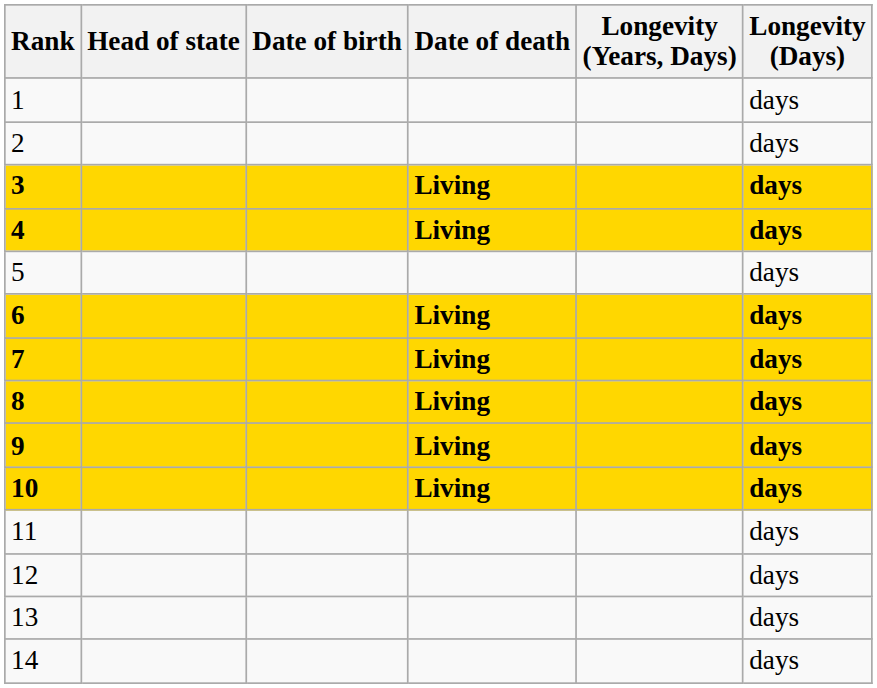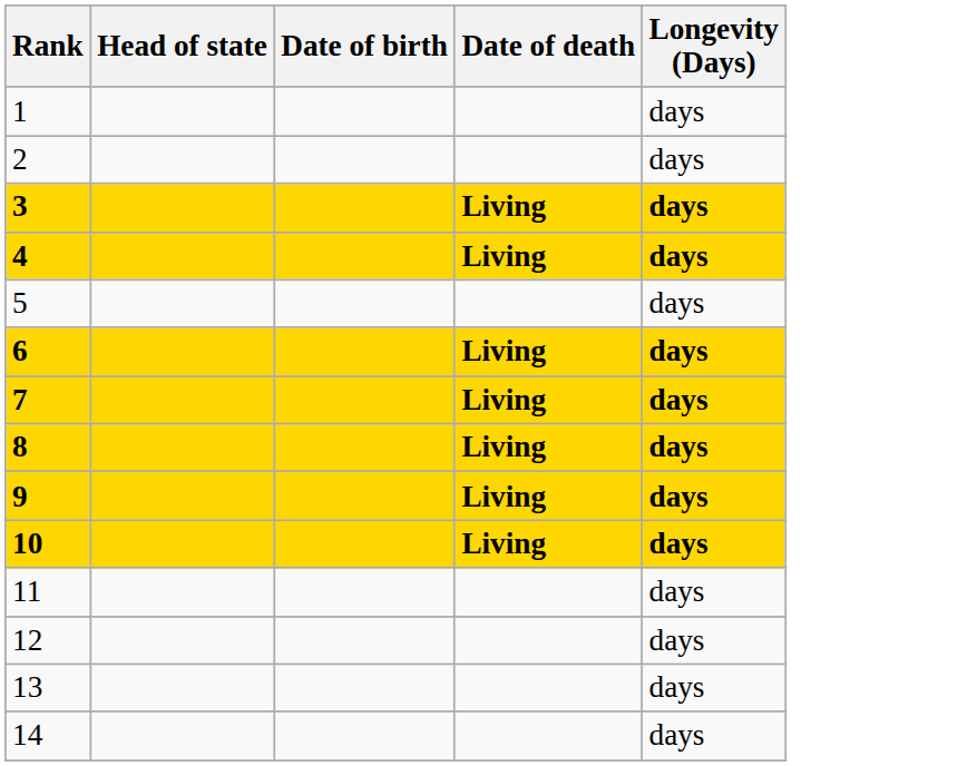- column: Longevity (Years, Days)
